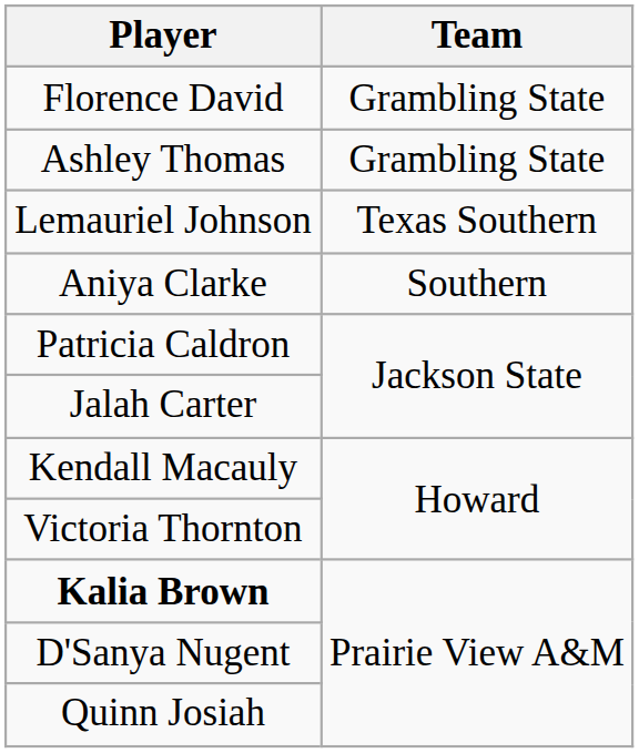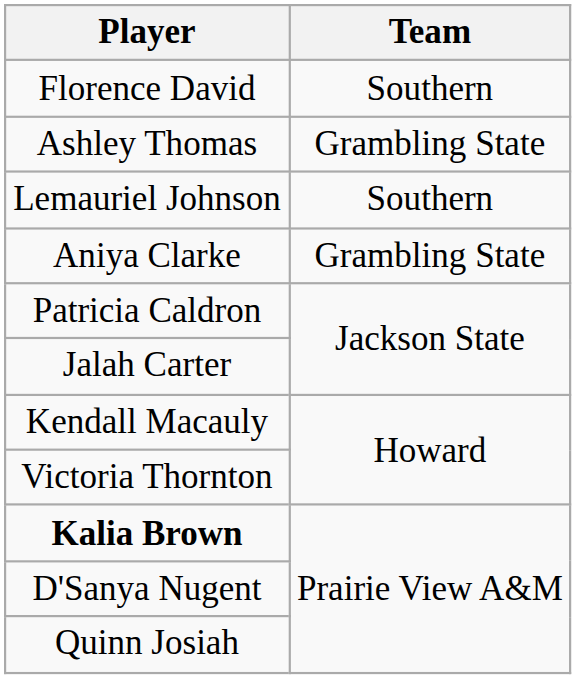Florence David | Team: Grambling State -> Southern
Lemauriel Johnson | Team: Texas Southern -> Southern
Aniya Clarke | Team: Southern -> Grambling State
